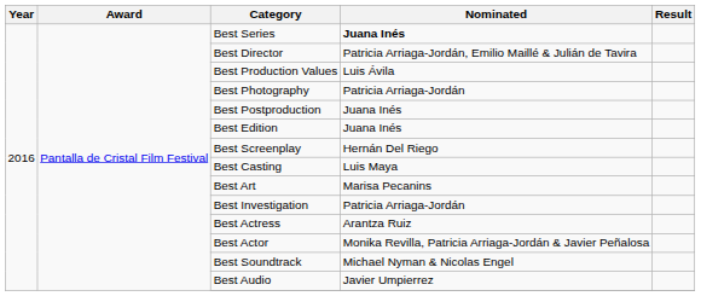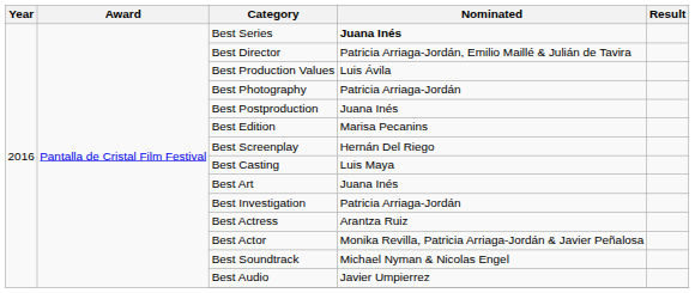Best Edition | Nominated: Juana Inés -> Marisa Pecanins
Best Art | Nominated: Marisa Pecanins -> Juana Inés
